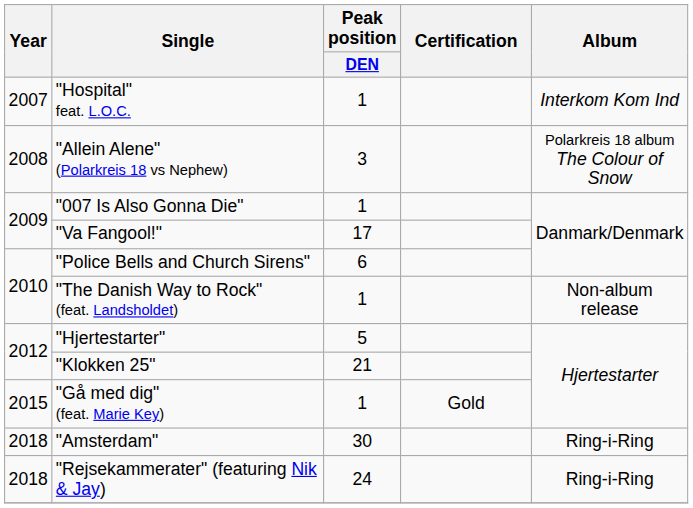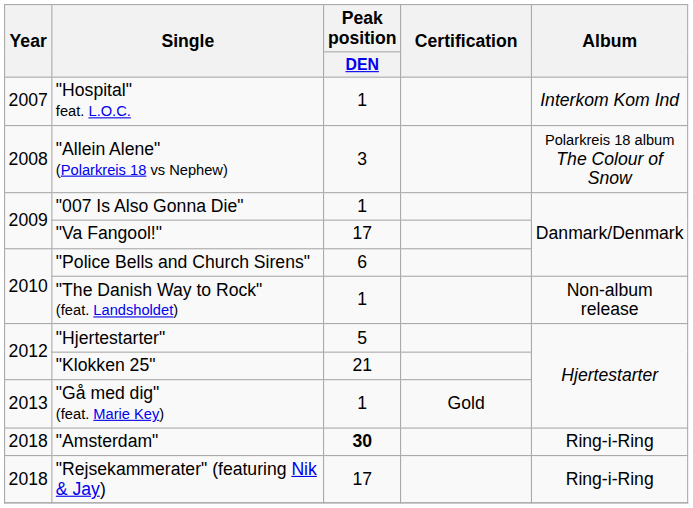"Gå med dig" (feat. Marie Key) | Year: 2015 -> 2013
"Amsterdam" | Peak position / DEN: normal -> bold
"Rejsekammerater" (featuring Nik & Jay) | Peak position / DEN: 24 -> 17
